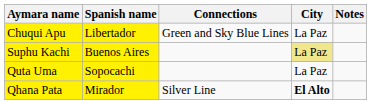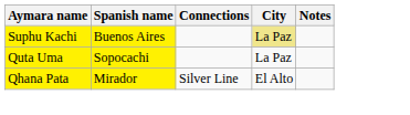- row: Chuqui Apu | Libertador | Green and Sky Blue Lines | La Paz
Qhana Pata | City: bold -> normal
